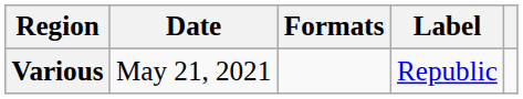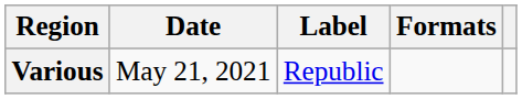columns swapped: Formats <-> Label
